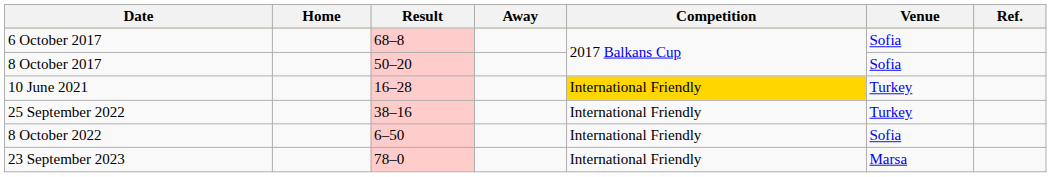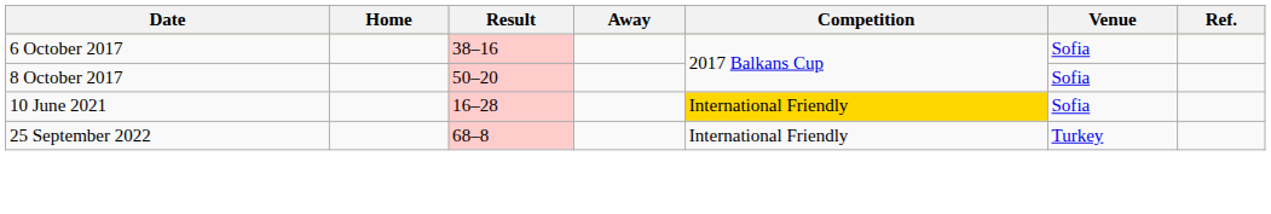6 October 2017 | Result: 68–8 -> 38–16
10 June 2021 | Venue: Turkey -> Sofia
25 September 2022 | Result: 38–16 -> 68–8
- row: 8 October 2022 | 6–50 | International Friendly | Sofia
- row: 23 September 2023 | 78–0 | International Friendly | Marsa
